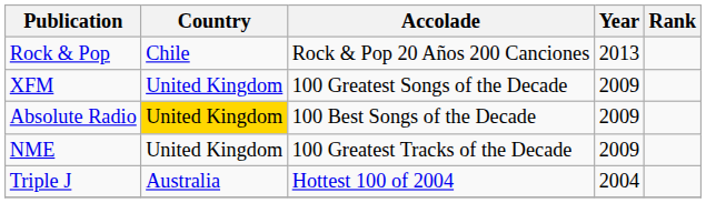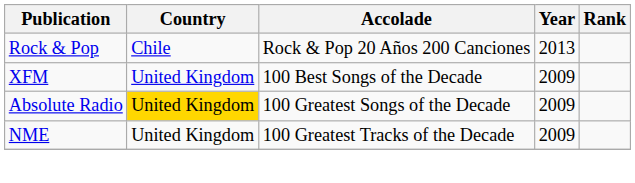XFM | Accolade: 100 Greatest Songs of the Decade -> 100 Best Songs of the Decade
Absolute Radio | Accolade: 100 Best Songs of the Decade -> 100 Greatest Songs of the Decade
- row: Triple J | Australia | Hottest 100 of 2004 | 2004
